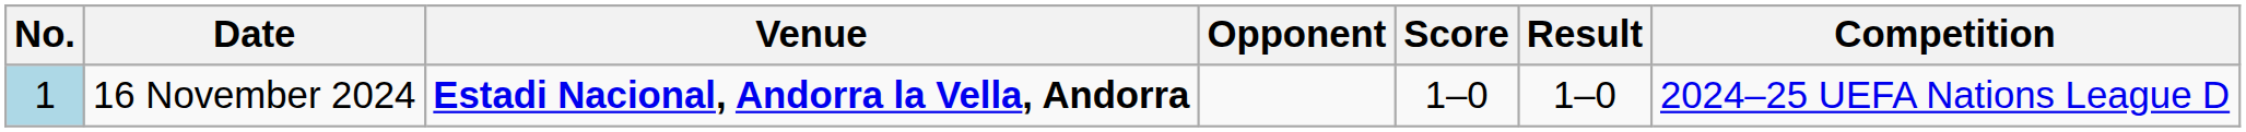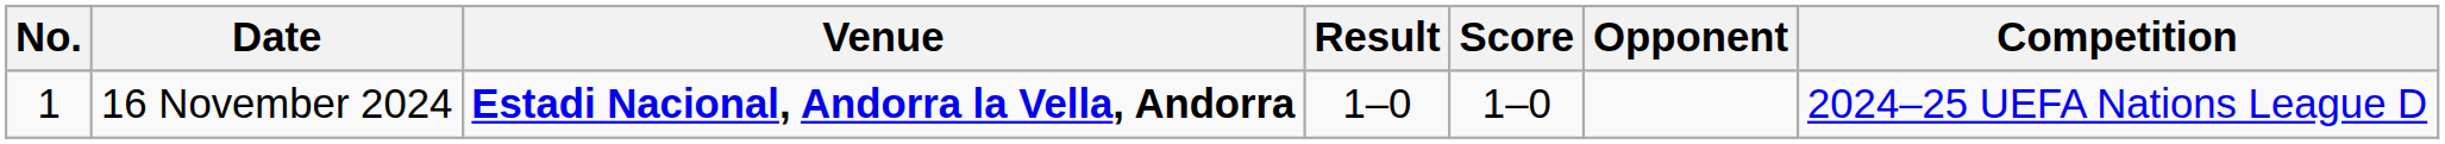columns swapped: Opponent <-> Result
16 November 2024 | No.: lightblue background -> no background
